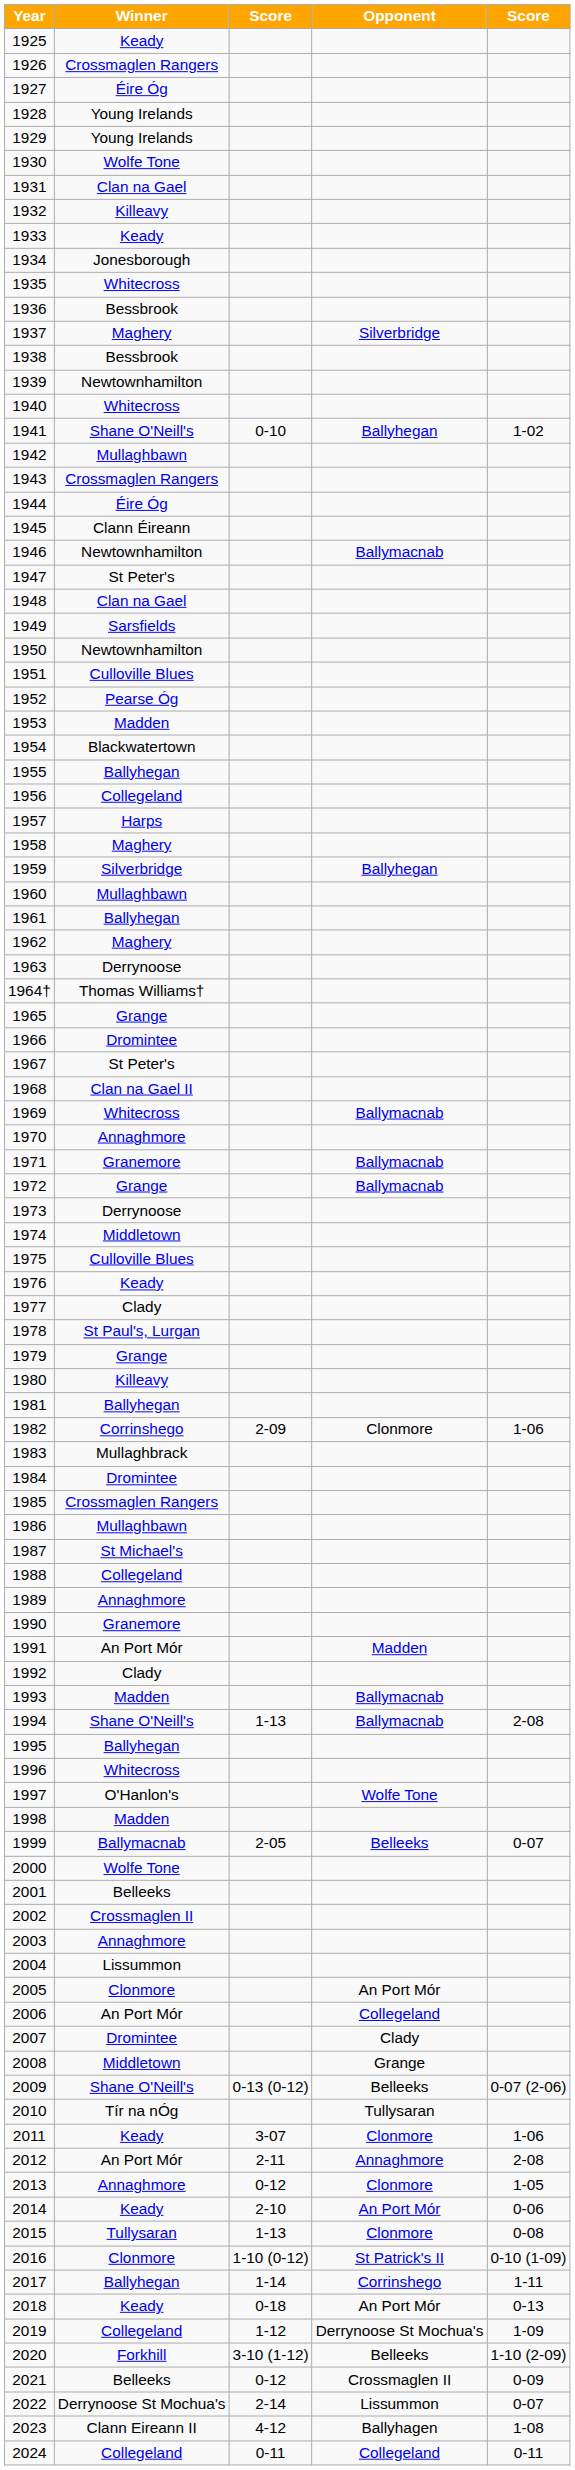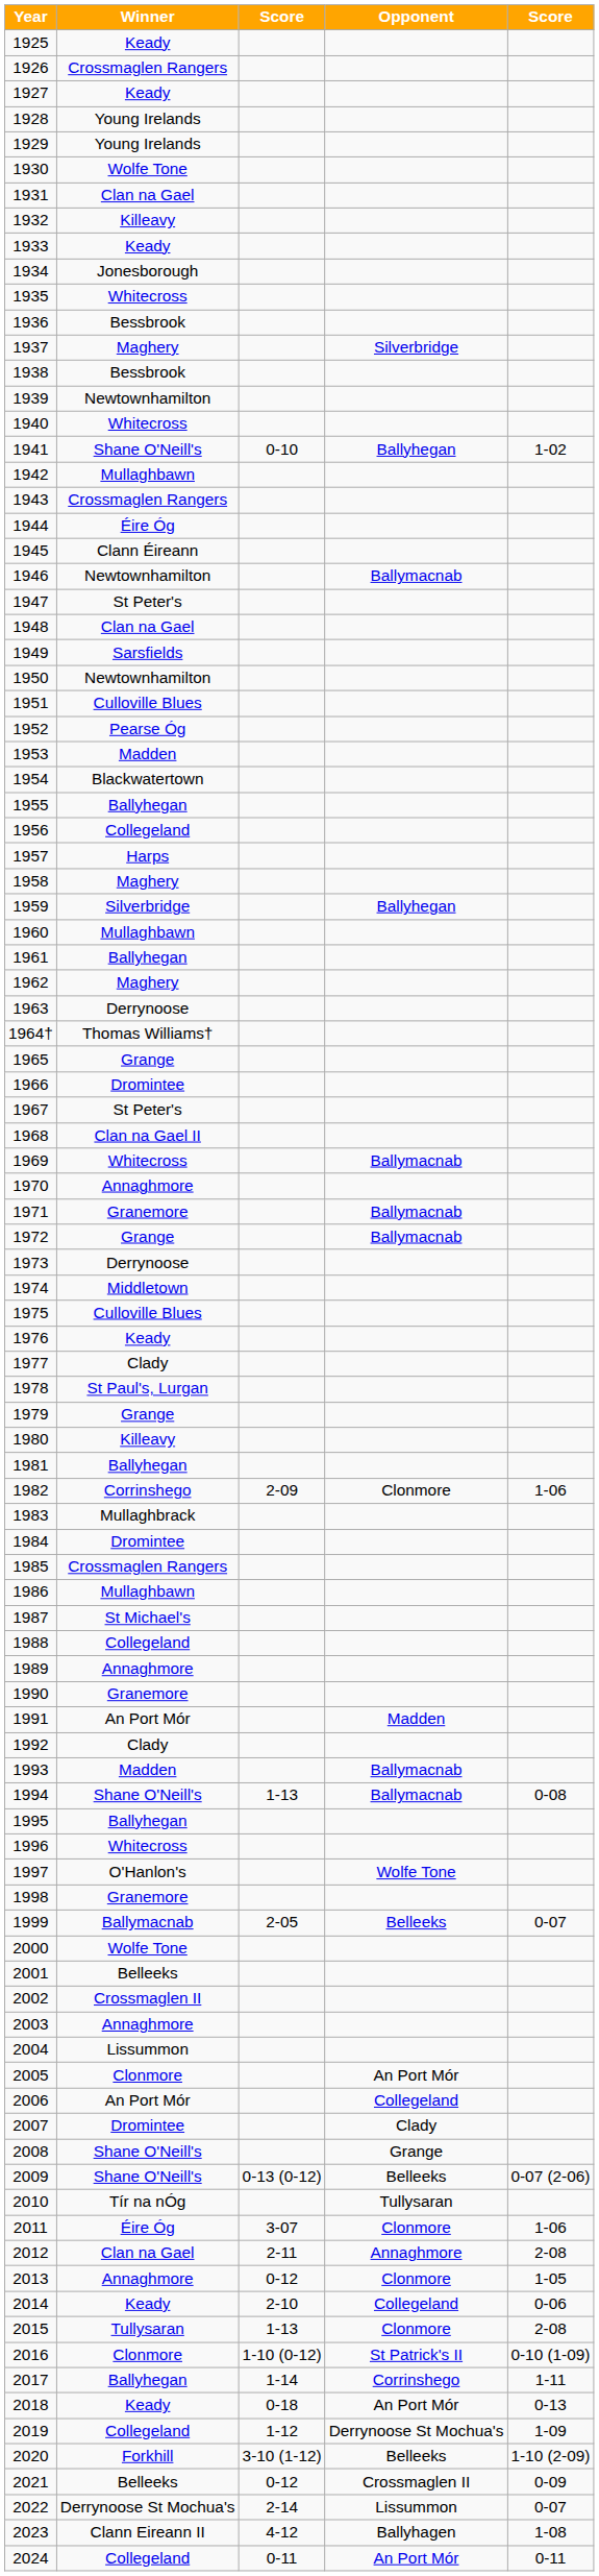1927 | Winner: Éire Óg -> Keady
1994 | column 5: 2-08 -> 0-08
1998 | Winner: Madden -> Granemore
2008 | Winner: Middletown -> Shane O'Neill's
2011 | Winner: Keady -> Éire Óg
2012 | Winner: An Port Mór -> Clan na Gael
2014 | Opponent: An Port Mór -> Collegeland
2015 | column 5: 0-08 -> 2-08
2024 | Opponent: Collegeland -> An Port Mór
